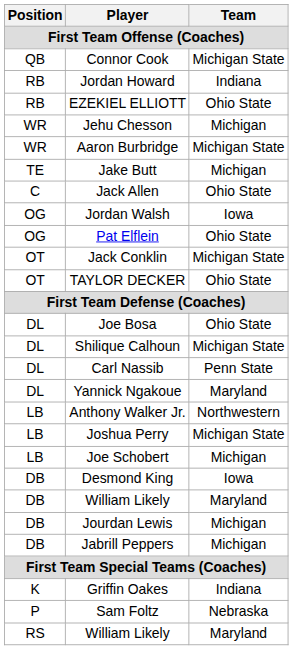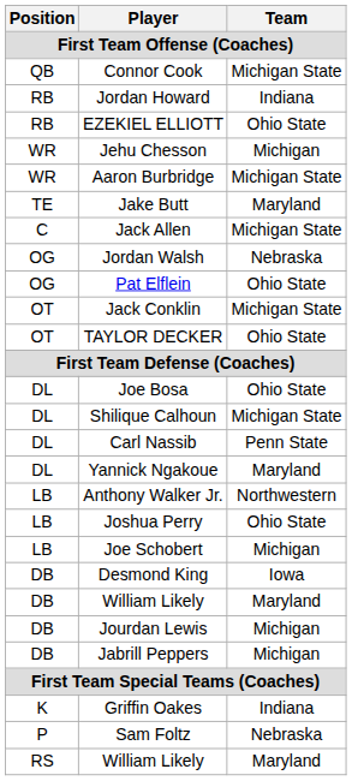Jake Butt | Team: Michigan -> Maryland
Jack Allen | Team: Ohio State -> Michigan State
Jordan Walsh | Team: Iowa -> Nebraska
Joshua Perry | Team: Michigan State -> Ohio State
